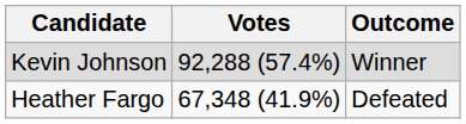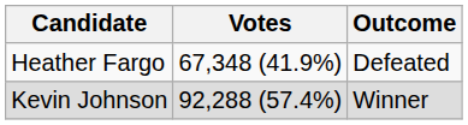rows swapped: Kevin Johnson <-> Heather Fargo
